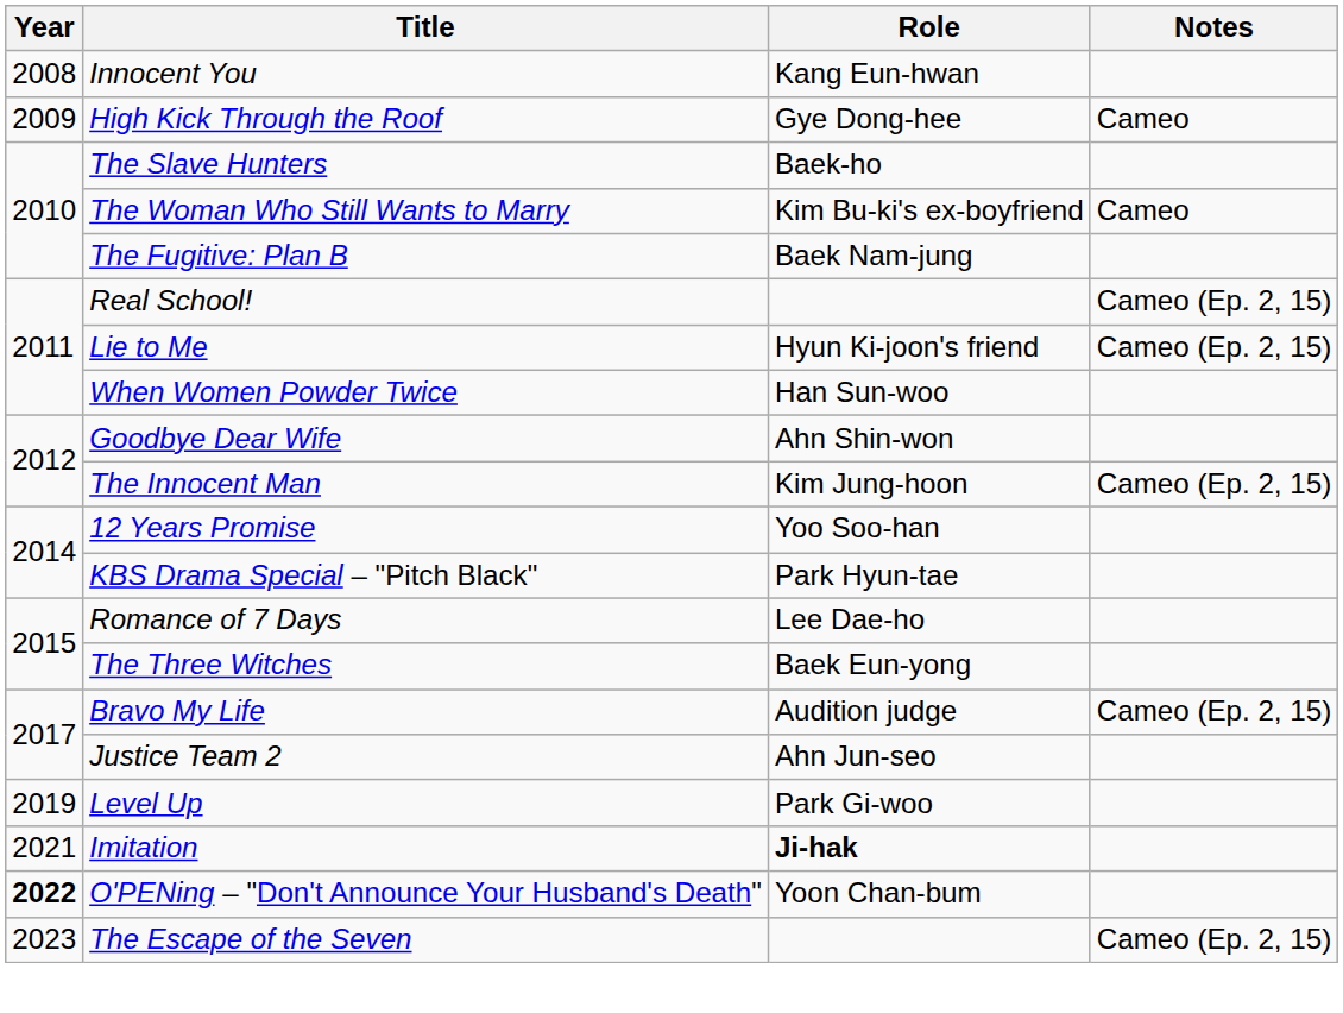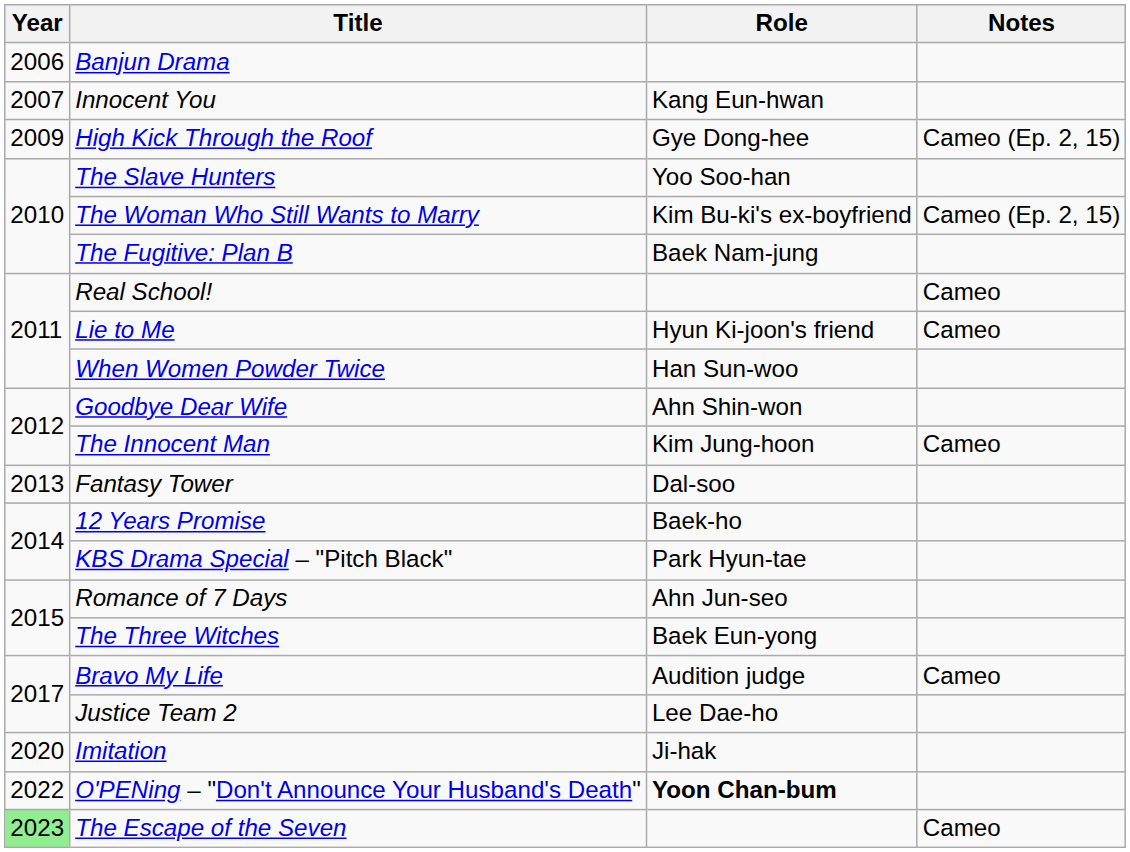+ row: 2006 | Banjun Drama
Innocent You | Year: 2008 -> 2007
High Kick Through the Roof | Notes: Cameo -> Cameo (Ep. 2, 15)
The Slave Hunters | Role: Baek-ho -> Yoo Soo-han
The Woman Who Still Wants to Marry | Notes: Cameo -> Cameo (Ep. 2, 15)
Real School! | Notes: Cameo (Ep. 2, 15) -> Cameo
Lie to Me | Notes: Cameo (Ep. 2, 15) -> Cameo
The Innocent Man | Notes: Cameo (Ep. 2, 15) -> Cameo
+ row: 2013 | Fantasy Tower | Dal-soo
12 Years Promise | Role: Yoo Soo-han -> Baek-ho
Romance of 7 Days | Role: Lee Dae-ho -> Ahn Jun-seo
Bravo My Life | Notes: Cameo (Ep. 2, 15) -> Cameo
Justice Team 2 | Role: Ahn Jun-seo -> Lee Dae-ho
- row: 2019 | Level Up | Park Gi-woo
Imitation | Year: 2021 -> 2020
Imitation | Role: bold -> normal
O'PENing – "Don't Announce Your Husband's Death" | Year: bold -> normal
O'PENing – "Don't Announce Your Husband's Death" | Role: normal -> bold
The Escape of the Seven | Year: no background -> lightgreen background
The Escape of the Seven | Notes: Cameo (Ep. 2, 15) -> Cameo
